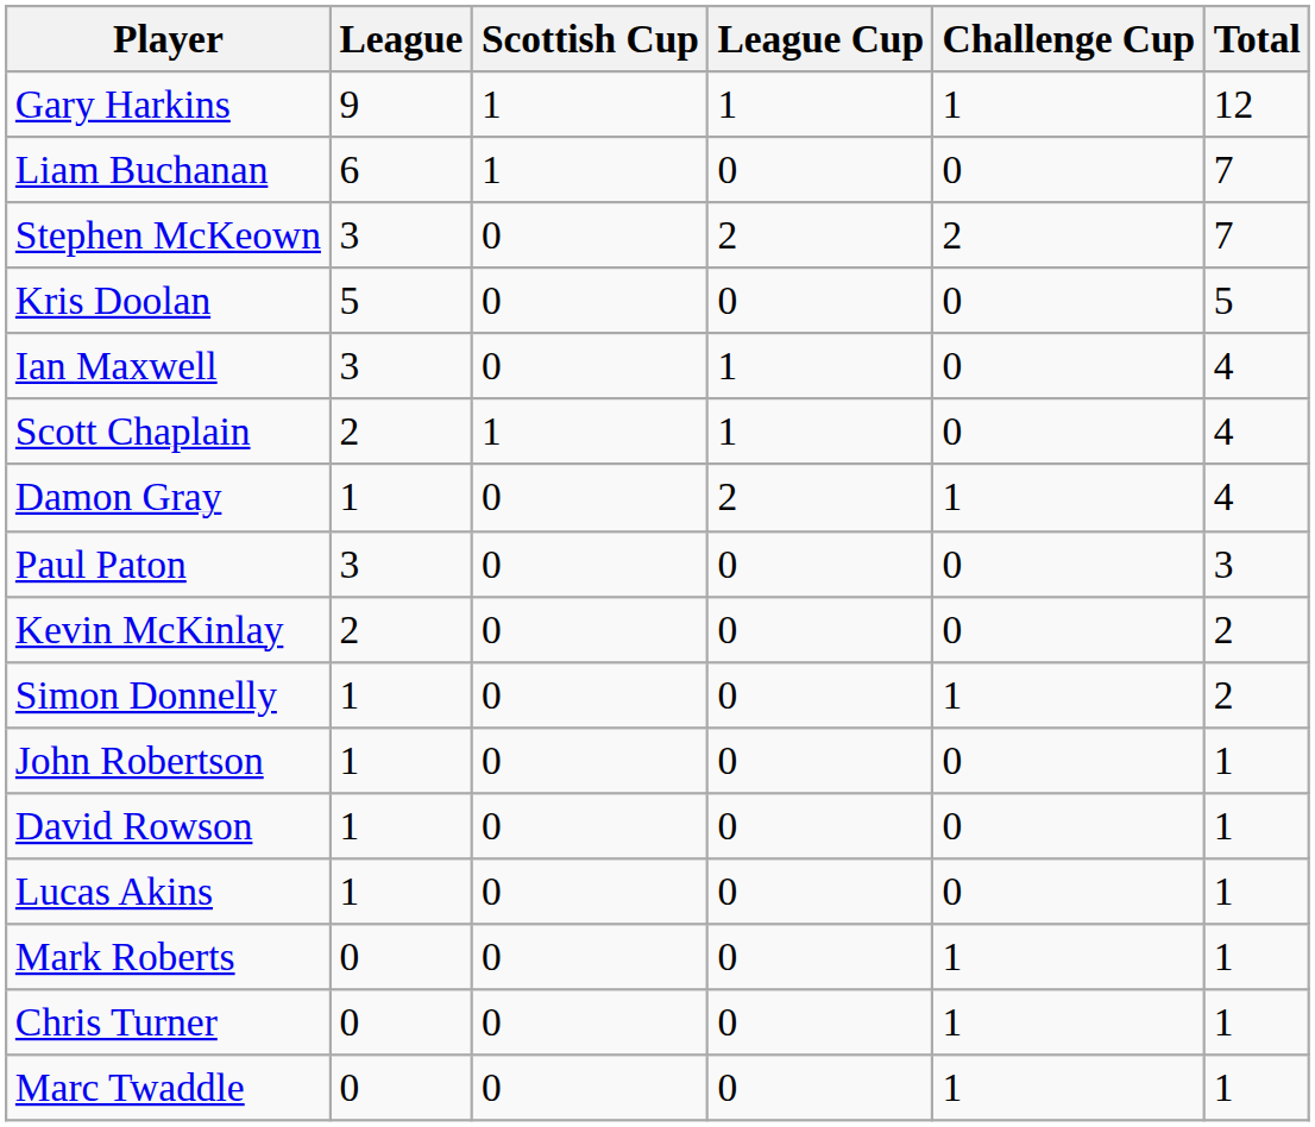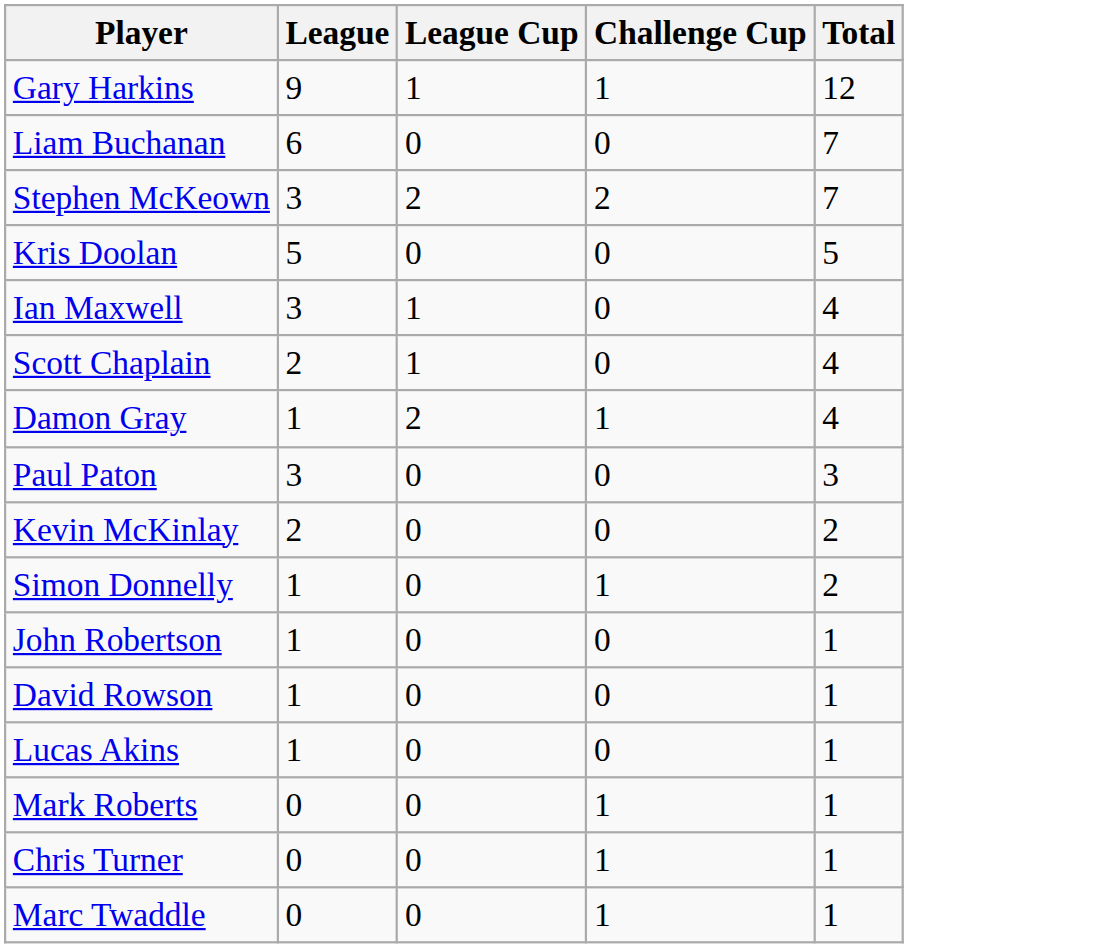- column: Scottish Cup | 1 | 1 | 0 | 0 | 0 | 1 | 0 | 0 | 0 | 0 | 0 | 0 | 0 | 0 | 0 | 0
